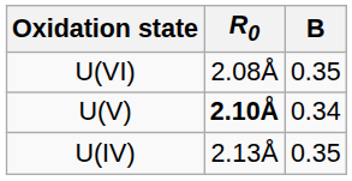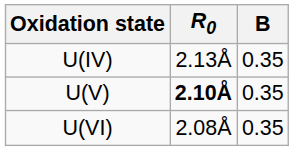rows swapped: U(VI) <-> U(IV)
U(V) | B: 0.34 -> 0.35
